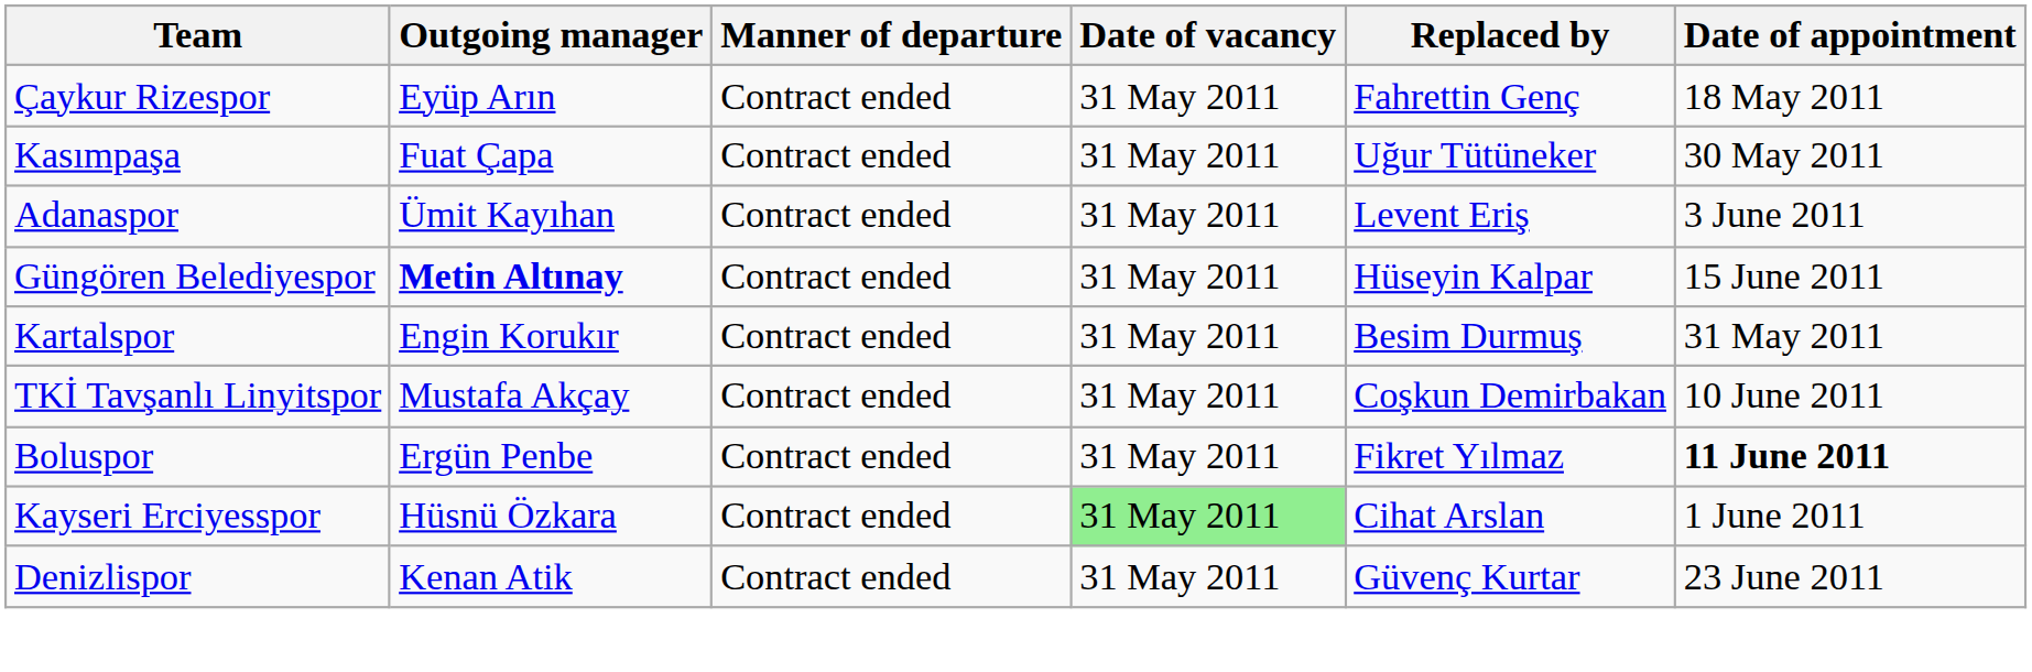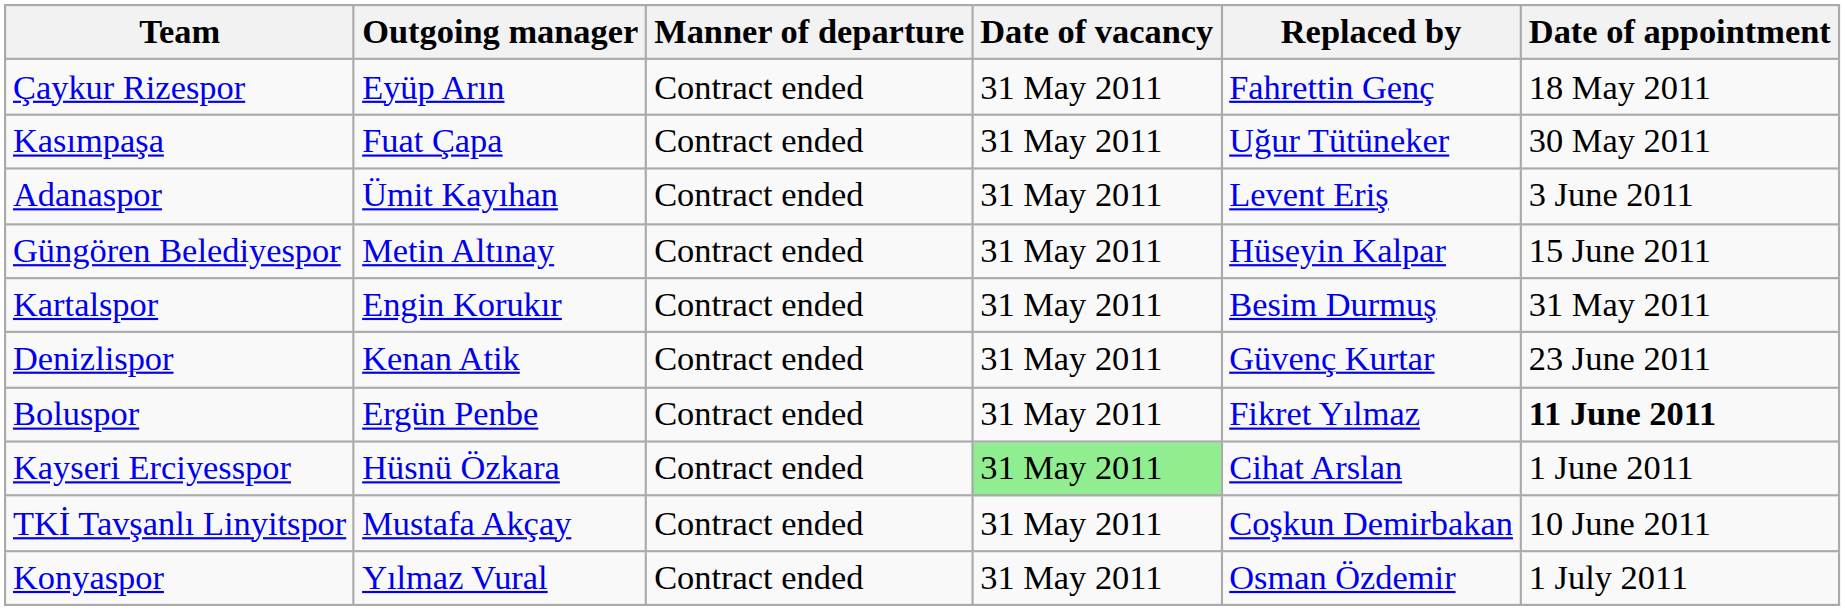Güngören Belediyespor | Outgoing manager: bold -> normal
rows swapped: TKİ Tavşanlı Linyitspor <-> Denizlispor
+ row: Konyaspor | Yılmaz Vural | Contract ended | 31 May 2011 | Osman Özdemir | 1 July 2011
